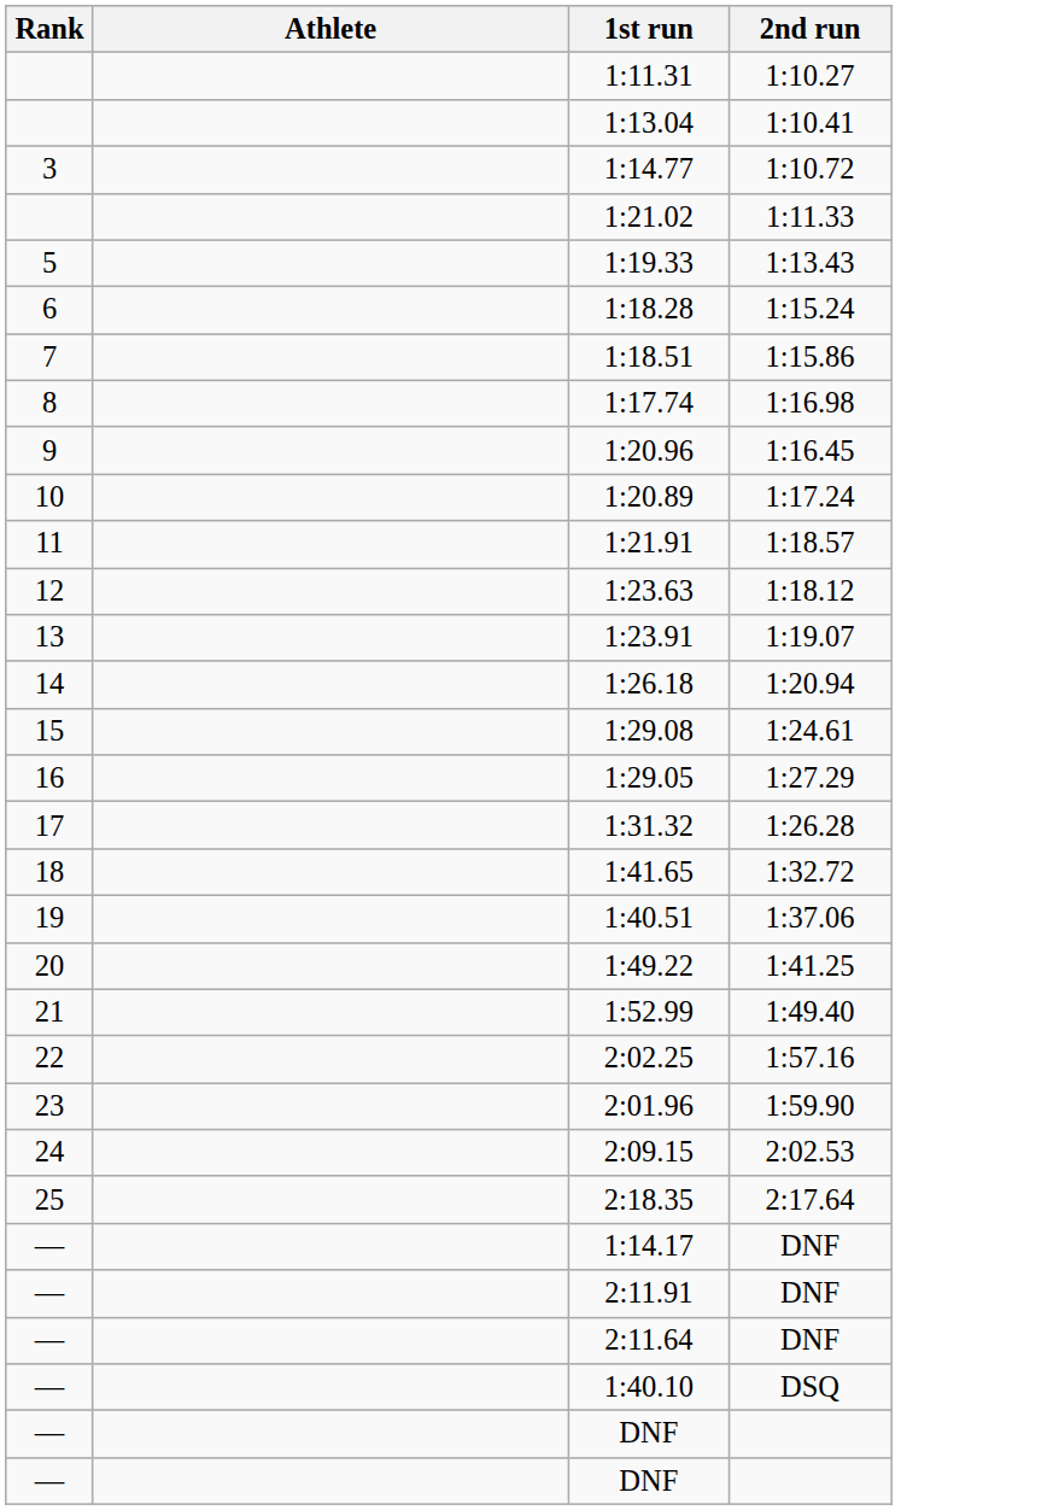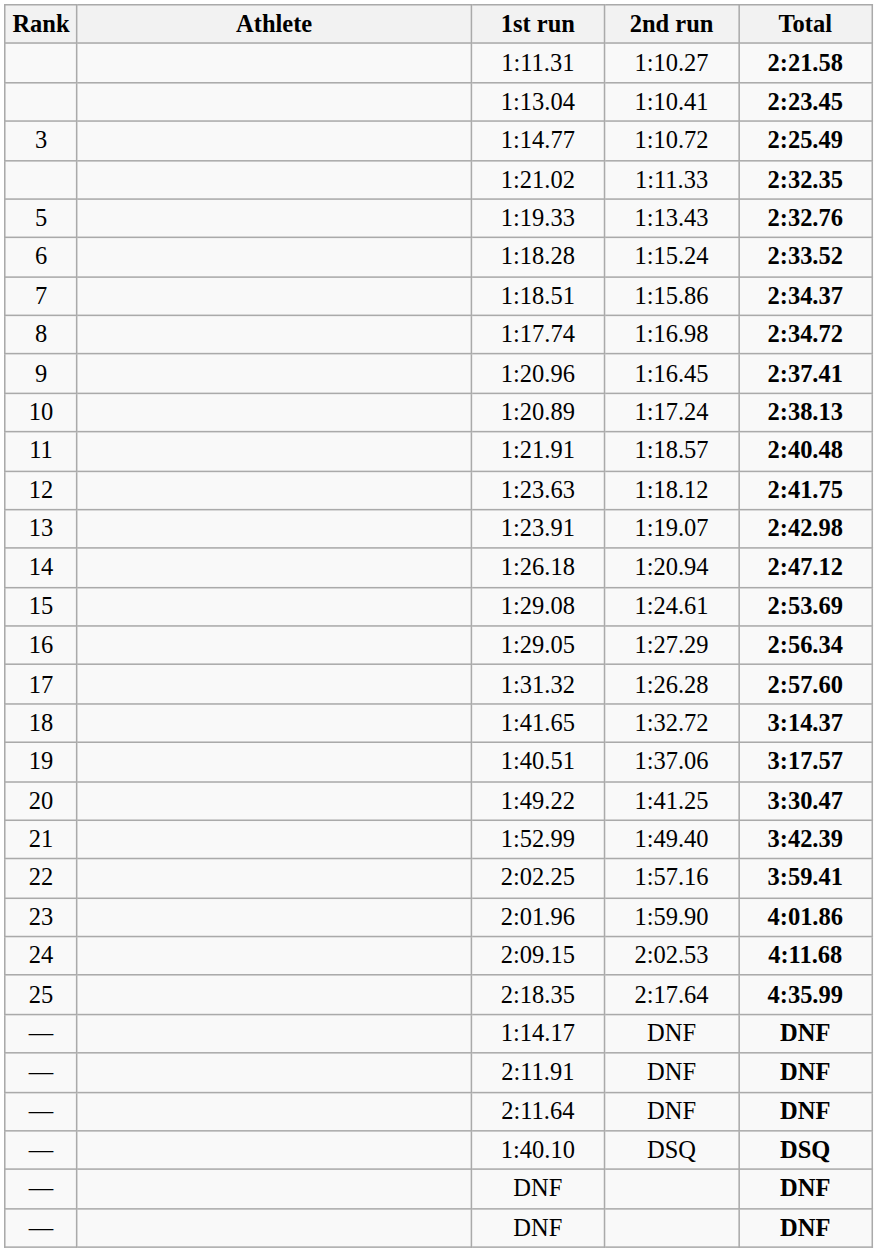+ column: Total | 2:21.58 | 2:23.45 | 2:25.49 | 2:32.35 | 2:32.76 | 2:33.52 | 2:34.37 | 2:34.72 | 2:37.41 | 2:38.13 | 2:40.48 | 2:41.75 | 2:42.98 | 2:47.12 | 2:53.69 | 2:56.34 | 2:57.60 | 3:14.37 | 3:17.57 | 3:30.47 | 3:42.39 | 3:59.41 | 4:01.86 | 4:11.68 | 4:35.99 | DNF | DNF | DNF | DSQ | DNF | DNF
